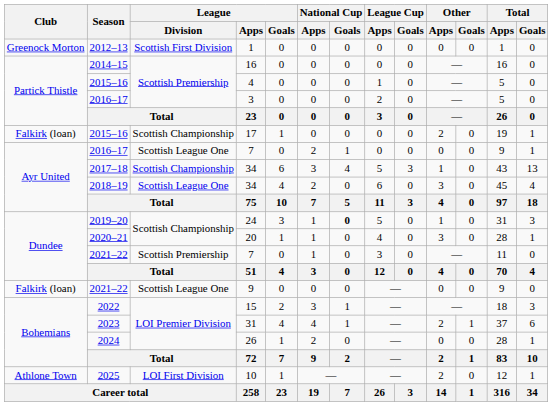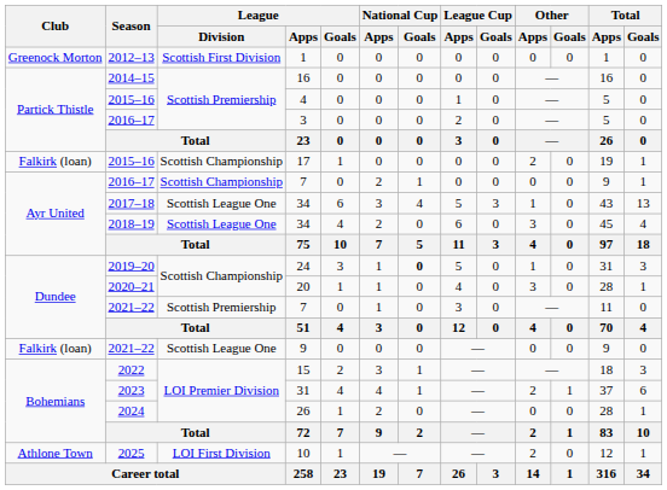2016–17 / 7 | League / Division: Scottish League One -> Scottish Championship
2017–18 / 34 | League / Division: Scottish Championship -> Scottish League One
